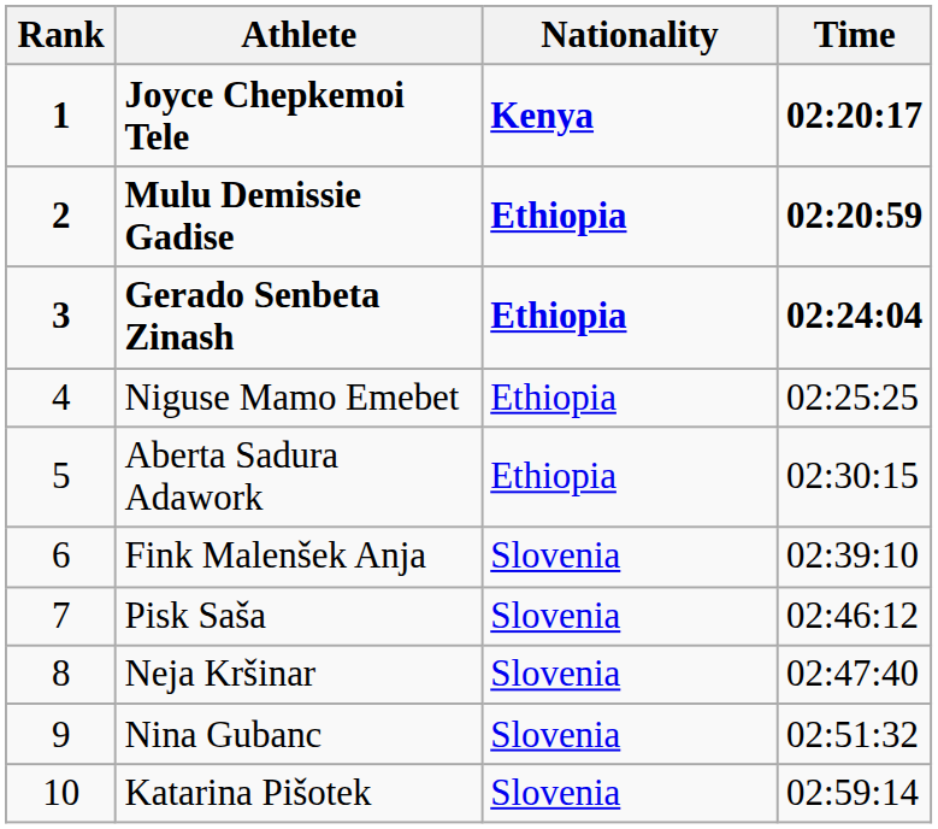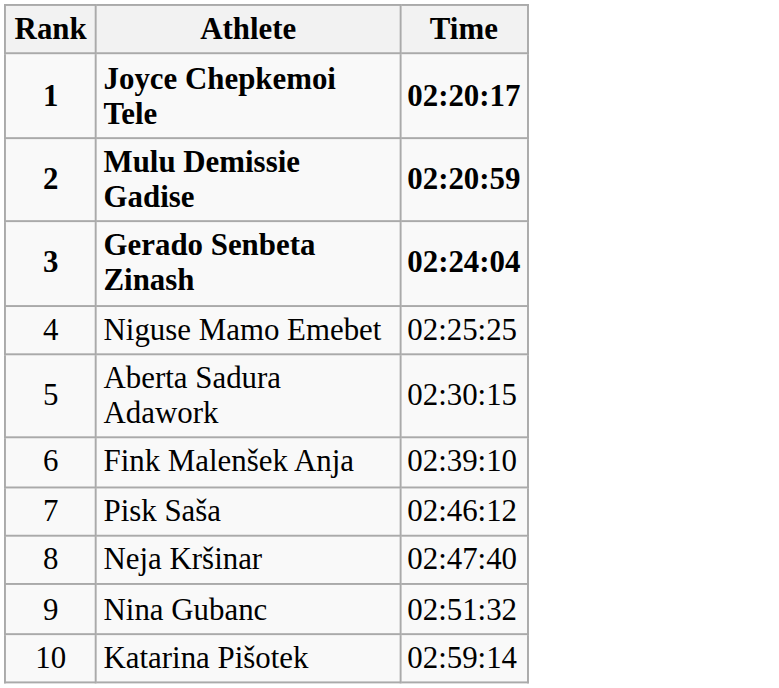- column: Nationality | Kenya | Ethiopia | Ethiopia | Ethiopia | Ethiopia | Slovenia | Slovenia | Slovenia | Slovenia | Slovenia
